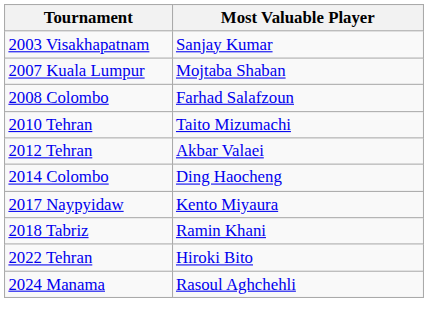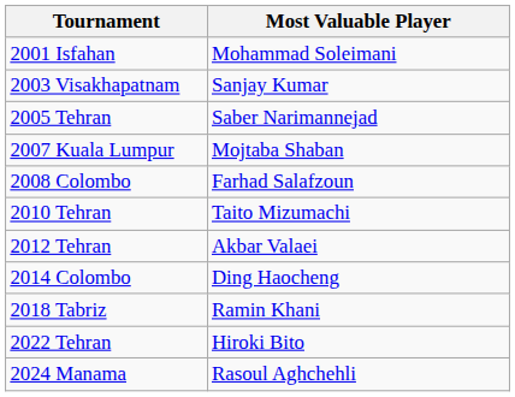+ row: 2001 Isfahan | Mohammad Soleimani
+ row: 2005 Tehran | Saber Narimannejad
- row: 2017 Naypyidaw | Kento Miyaura
